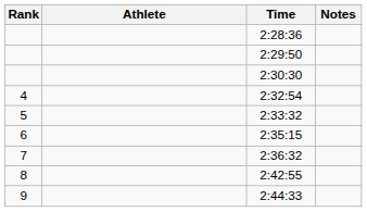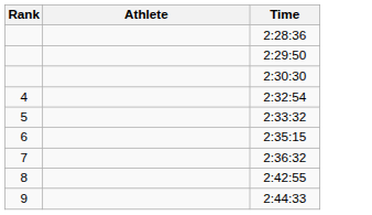- column: Notes
